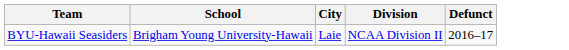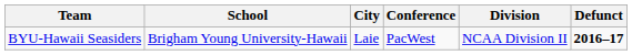+ column: Conference | PacWest
BYU-Hawaii Seasiders | Defunct: normal -> bold
